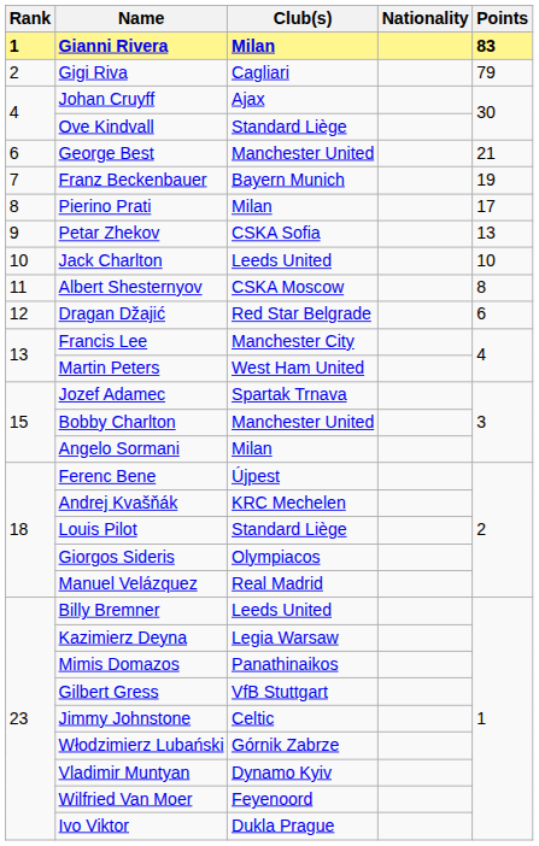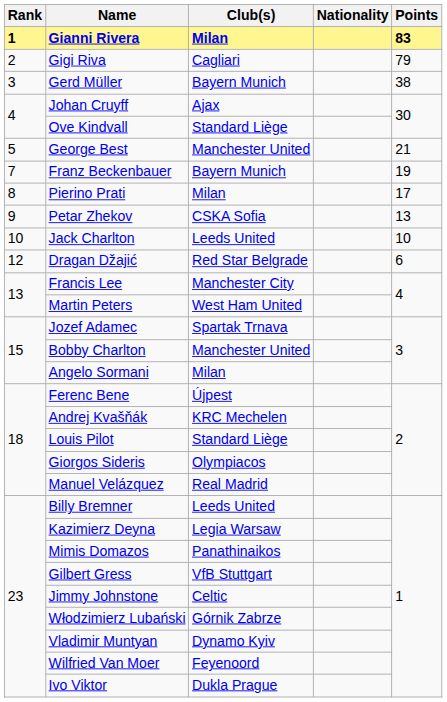+ row: 3 | Gerd Müller | Bayern Munich | 38
George Best | Rank: 6 -> 5
- row: 11 | Albert Shesternyov | CSKA Moscow | 8
